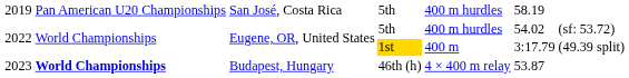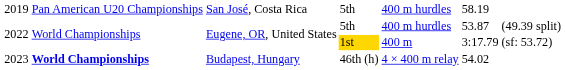2022 / 5th | column 6: 54.02 -> 53.87
2022 / 5th | column 7: (sf: 53.72) -> (49.39 split)
1st | column 7: (49.39 split) -> (sf: 53.72)
46th (h) | column 6: 53.87 -> 54.02
